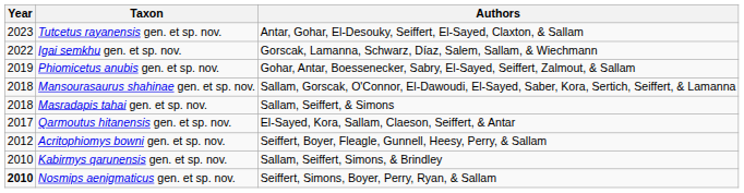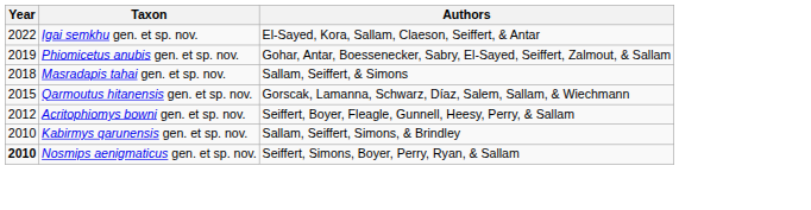- row: 2023 | Tutcetus rayanensis gen. et sp. nov. | Antar, Gohar, El-Desouky, Seiffert, El-Sayed, Claxton, & Sallam
Igai semkhu gen. et sp. nov. | Authors: Gorscak, Lamanna, Schwarz, Díaz, Salem, Sallam, & Wiechmann -> El-Sayed, Kora, Sallam, Claeson, Seiffert, & Antar
- row: 2018 | Mansourasaurus shahinae gen. et sp. nov. | Sallam, Gorscak, O'Connor, El-Dawoudi, El-Sayed, Saber, Kora, Sertich, Seiffert, & Lamanna
Qarmoutus hitanensis gen. et sp. nov. | Year: 2017 -> 2015
Qarmoutus hitanensis gen. et sp. nov. | Authors: El-Sayed, Kora, Sallam, Claeson, Seiffert, & Antar -> Gorscak, Lamanna, Schwarz, Díaz, Salem, Sallam, & Wiechmann
